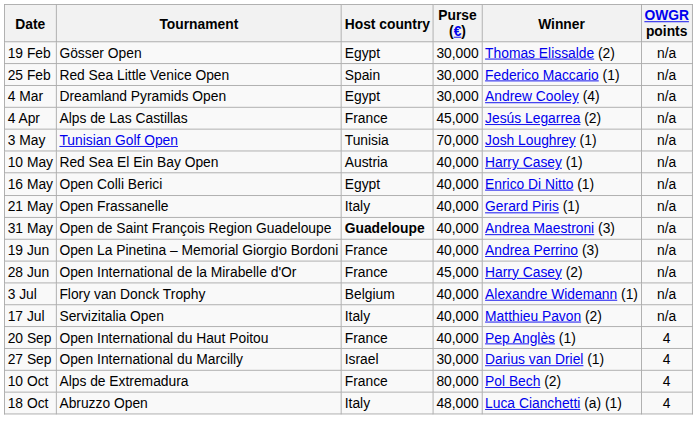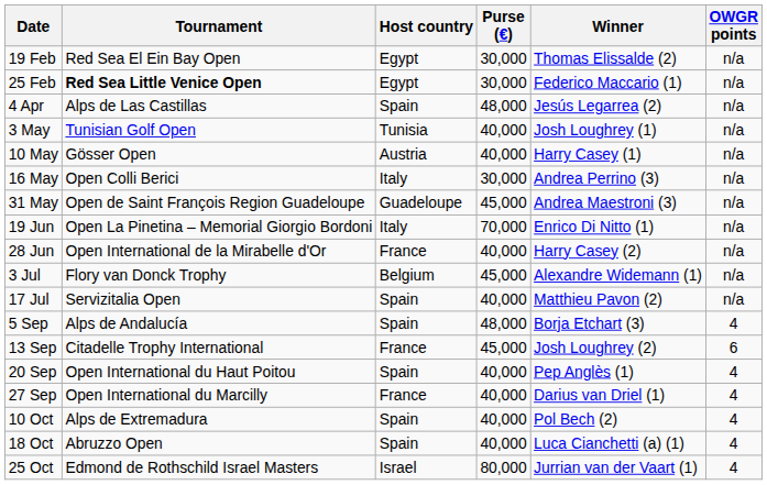19 Feb | Tournament: Gösser Open -> Red Sea El Ein Bay Open
25 Feb | Tournament: normal -> bold
25 Feb | Host country: Spain -> Egypt
- row: 4 Mar | Dreamland Pyramids Open | Egypt | 30,000 | Andrew Cooley (4) | n/a
4 Apr | Host country: France -> Spain
4 Apr | Purse (€): 45,000 -> 48,000
3 May | Purse (€): 70,000 -> 40,000
10 May | Tournament: Red Sea El Ein Bay Open -> Gösser Open
16 May | Host country: Egypt -> Italy
16 May | Purse (€): 40,000 -> 30,000
16 May | Winner: Enrico Di Nitto (1) -> Andrea Perrino (3)
- row: 21 May | Open Frassanelle | Italy | 40,000 | Gerard Piris (1) | n/a
31 May | Host country: bold -> normal
31 May | Purse (€): 40,000 -> 45,000
19 Jun | Host country: France -> Italy
19 Jun | Purse (€): 40,000 -> 70,000
19 Jun | Winner: Andrea Perrino (3) -> Enrico Di Nitto (1)
28 Jun | Purse (€): 45,000 -> 40,000
3 Jul | Purse (€): 40,000 -> 45,000
17 Jul | Host country: Italy -> Spain
+ row: 5 Sep | Alps de Andalucía | Spain | 48,000 | Borja Etchart (3) | 4
+ row: 13 Sep | Citadelle Trophy International | France | 45,000 | Josh Loughrey (2) | 6
20 Sep | Host country: France -> Spain
27 Sep | Host country: Israel -> France
27 Sep | Purse (€): 30,000 -> 40,000
10 Oct | Host country: France -> Spain
10 Oct | Purse (€): 80,000 -> 40,000
18 Oct | Host country: Italy -> Spain
18 Oct | Purse (€): 48,000 -> 40,000
+ row: 25 Oct | Edmond de Rothschild Israel Masters | Israel | 80,000 | Jurrian van der Vaart (1) | 4
